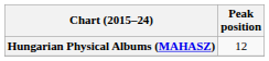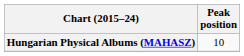Hungarian Physical Albums (MAHASZ) | Peak position: 12 -> 10
